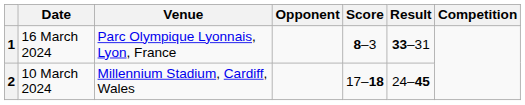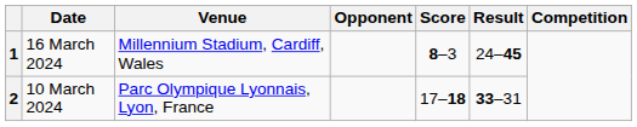1 | Venue: Parc Olympique Lyonnais, Lyon, France -> Millennium Stadium, Cardiff, Wales
1 | Result: 33–31 -> 24–45
2 | Venue: Millennium Stadium, Cardiff, Wales -> Parc Olympique Lyonnais, Lyon, France
2 | Result: 24–45 -> 33–31
